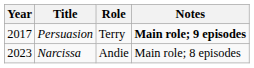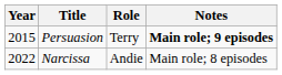Persuasion | Year: 2017 -> 2015
Narcissa | Year: 2023 -> 2022
